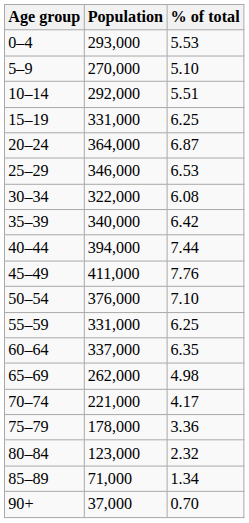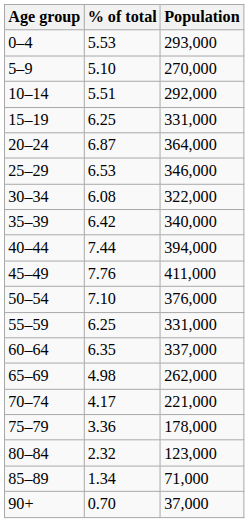columns swapped: Population <-> % of total
